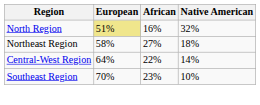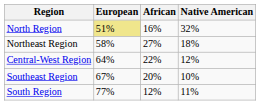Central-West Region | Native American: 14% -> 12%
Southeast Region | European: 70% -> 67%
Southeast Region | African: 23% -> 20%
+ row: South Region | 77% | 12% | 11%
